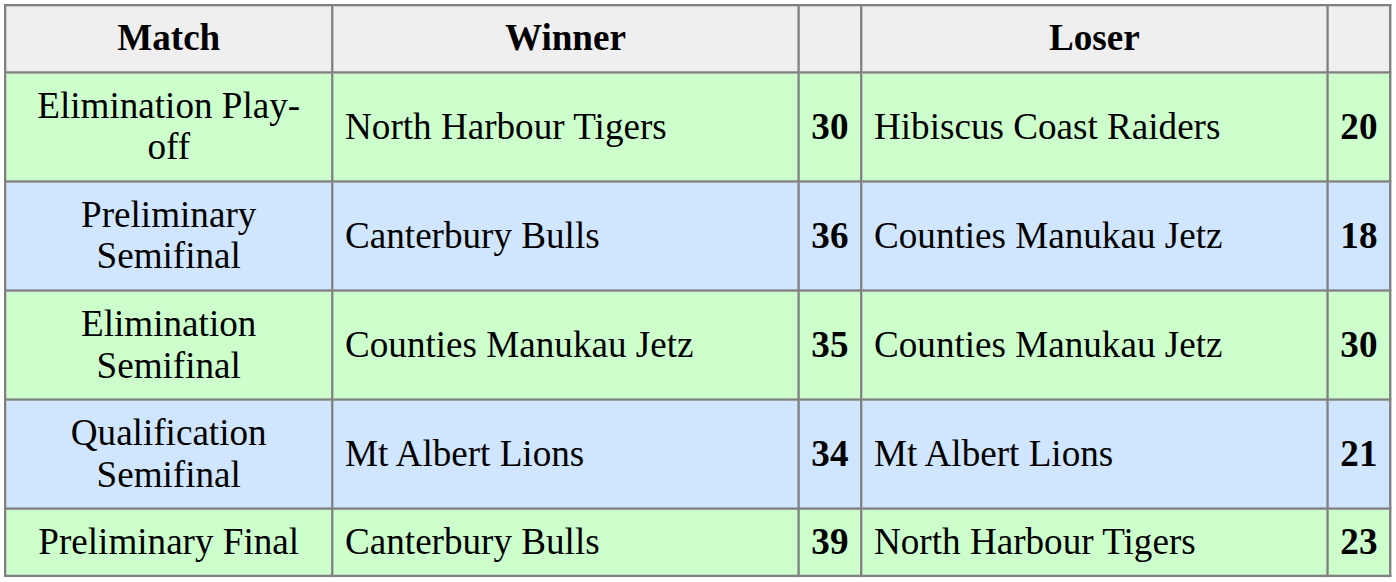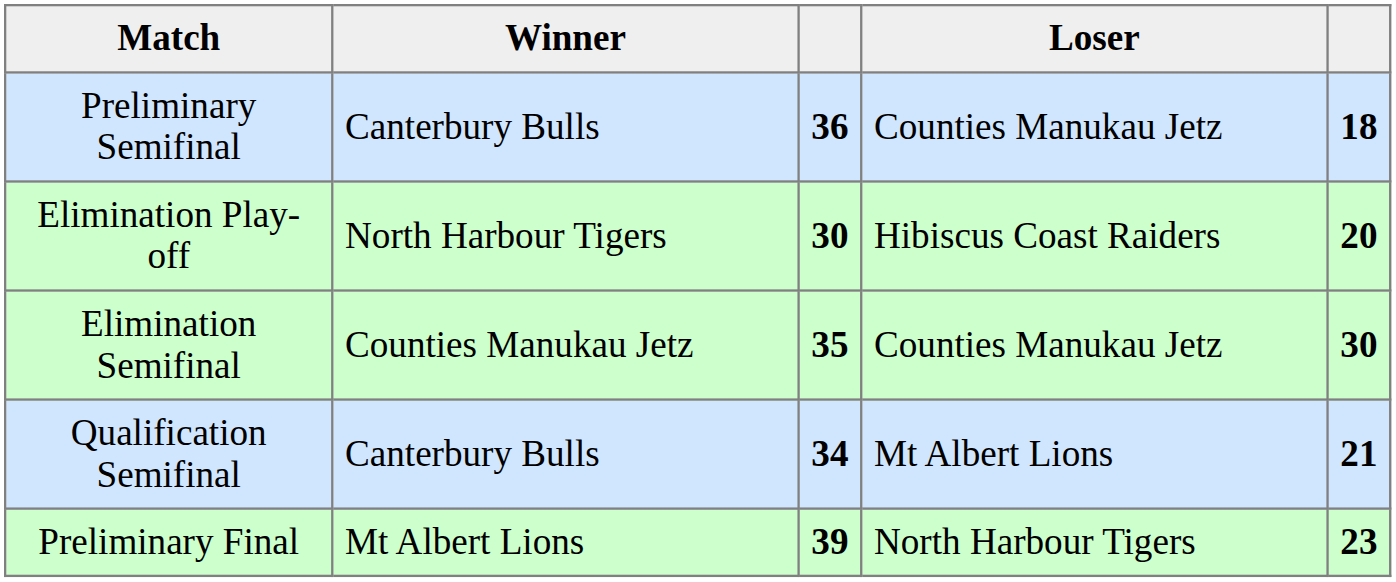rows swapped: Elimination Play-off <-> Preliminary Semifinal
Qualification Semifinal | Winner: Mt Albert Lions -> Canterbury Bulls
Preliminary Final | Winner: Canterbury Bulls -> Mt Albert Lions
